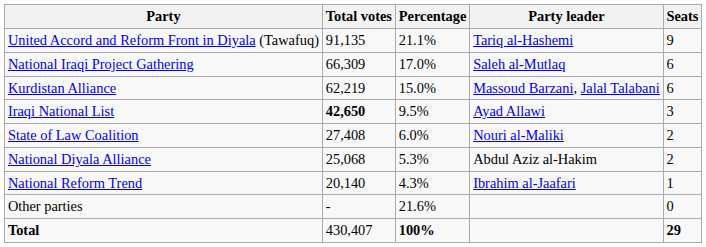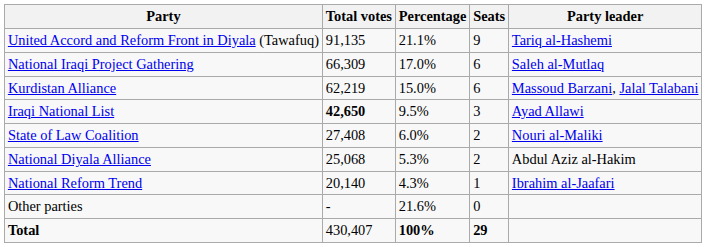columns swapped: Seats <-> Party leader
